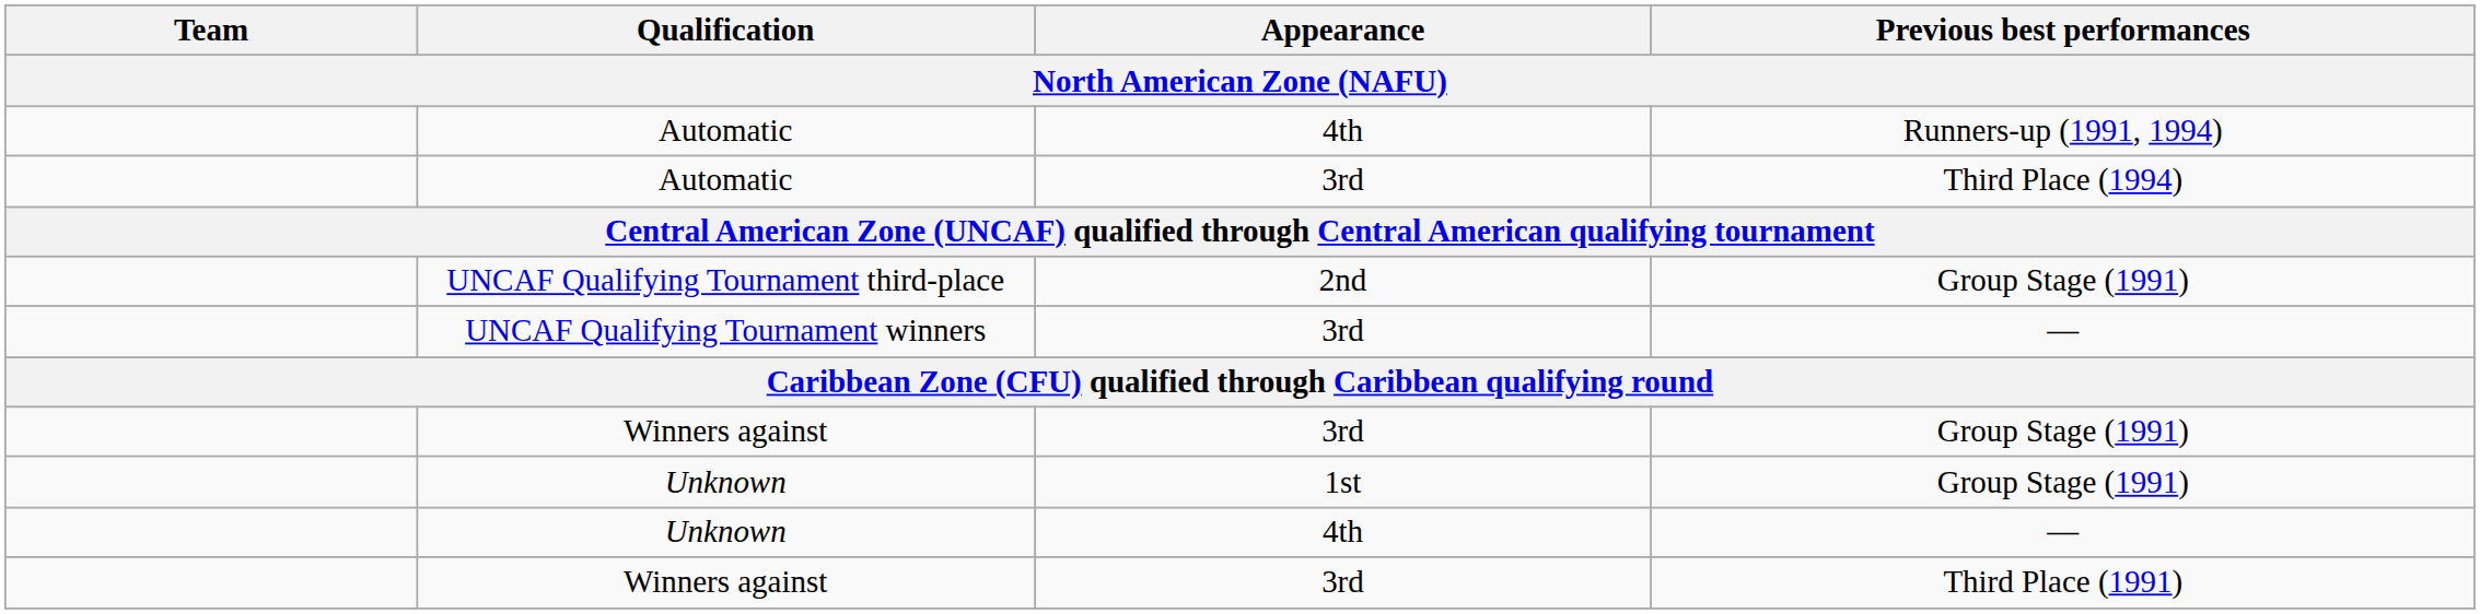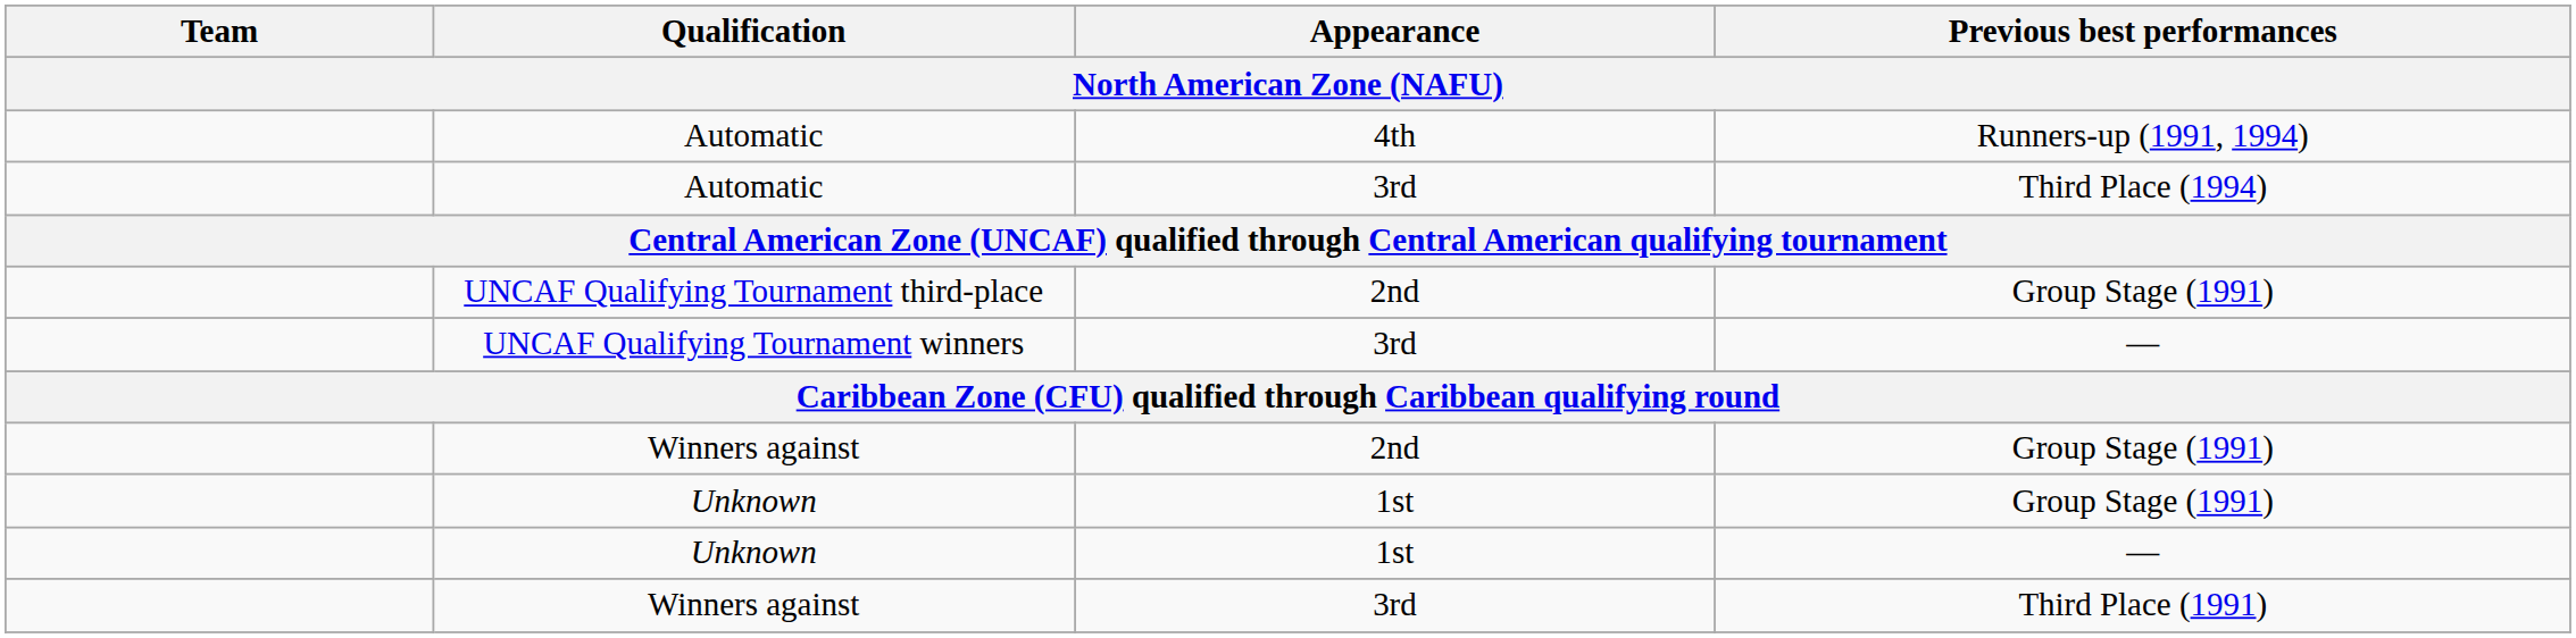Winners against / Group Stage (1991) | Appearance: 3rd -> 2nd
Unknown / — | Appearance: 4th -> 1st
